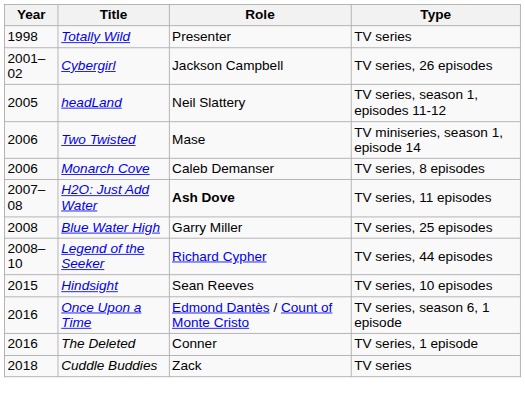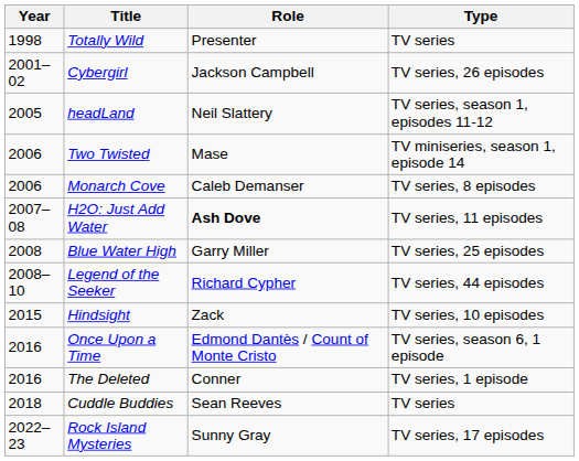Hindsight | Role: Sean Reeves -> Zack
Cuddle Buddies | Role: Zack -> Sean Reeves
+ row: 2022–23 | Rock Island Mysteries | Sunny Gray | TV series, 17 episodes
